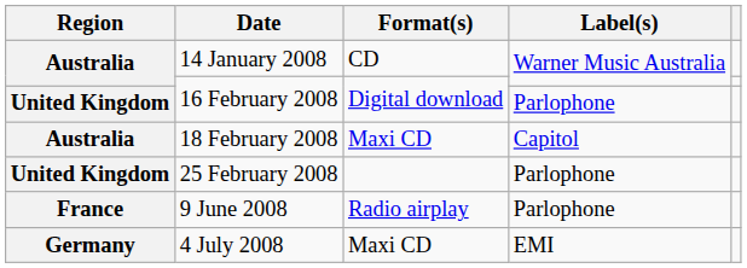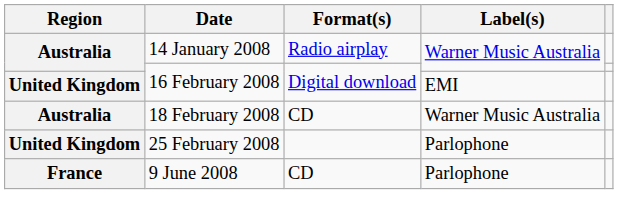14 January 2008 | Format(s): CD -> Radio airplay
United Kingdom / 16 February 2008 | Label(s): Parlophone -> EMI
18 February 2008 | Format(s): Maxi CD -> CD
18 February 2008 | Label(s): Capitol -> Warner Music Australia
9 June 2008 | Format(s): Radio airplay -> CD
- row: Germany | 4 July 2008 | Maxi CD | EMI
